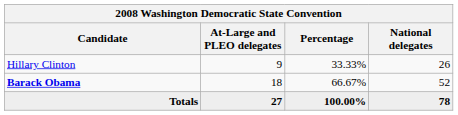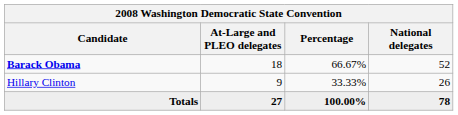rows swapped: Barack Obama <-> Hillary Clinton
